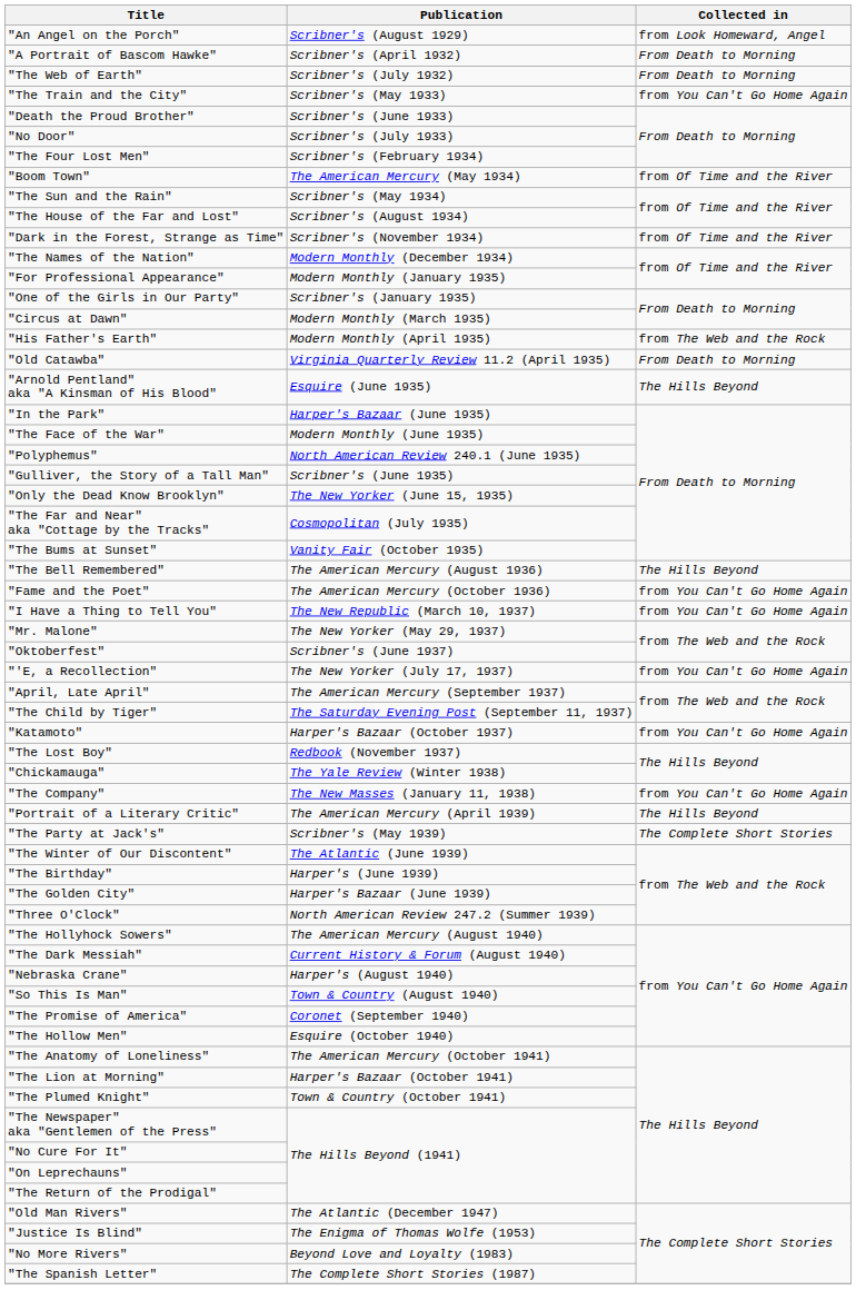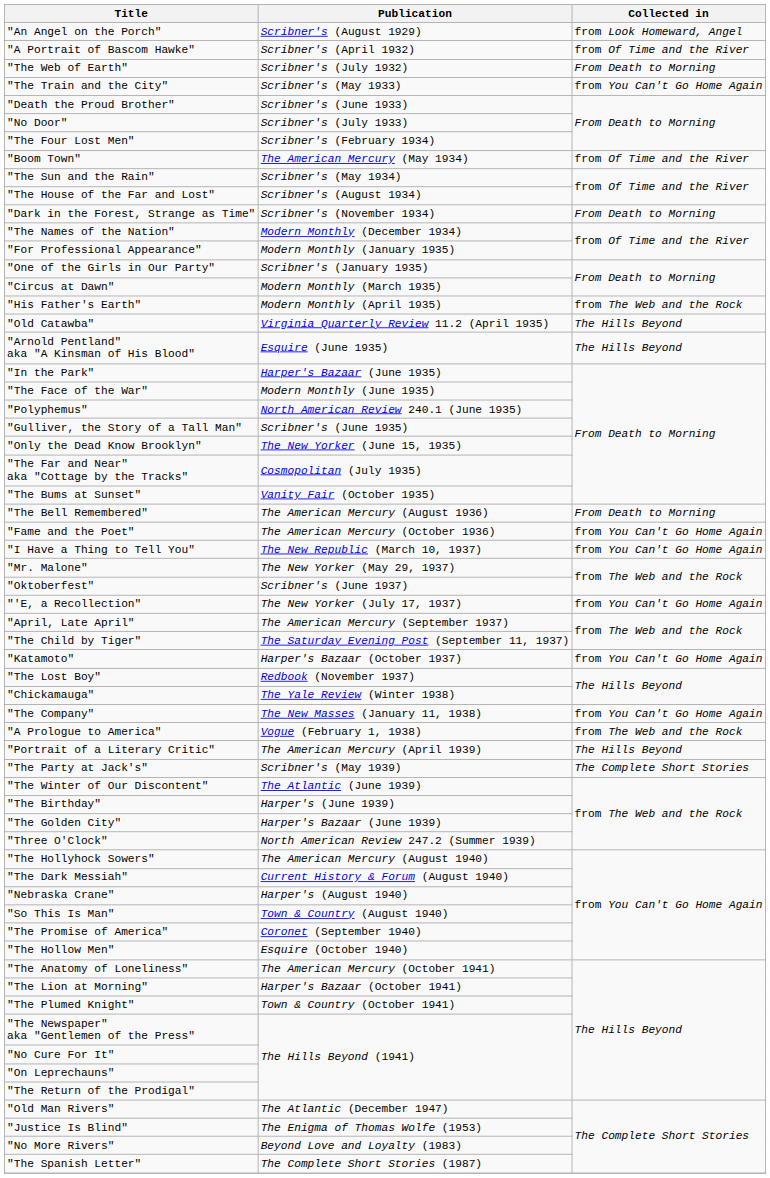"A Portrait of Bascom Hawke" | Collected in: From Death to Morning -> from Of Time and the River
"Dark in the Forest, Strange as Time" | Collected in: from Of Time and the River -> From Death to Morning
"Old Catawba" | Collected in: From Death to Morning -> The Hills Beyond
"The Bell Remembered" | Collected in: The Hills Beyond -> From Death to Morning
+ row: "A Prologue to America" | Vogue (February 1, 1938) | from The Web and the Rock
